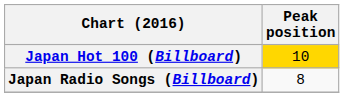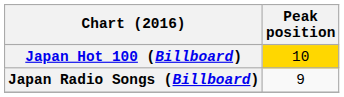Japan Radio Songs (Billboard) | Peak position: 8 -> 9
